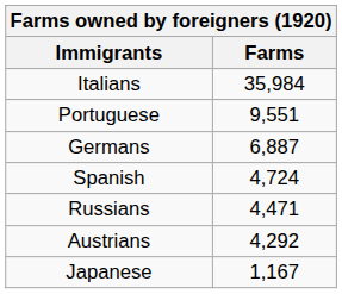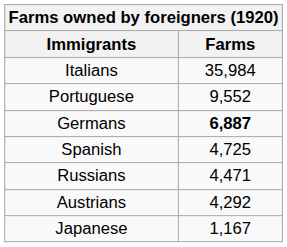Portuguese | Farms: 9,551 -> 9,552
Germans | Farms: normal -> bold
Spanish | Farms: 4,724 -> 4,725
